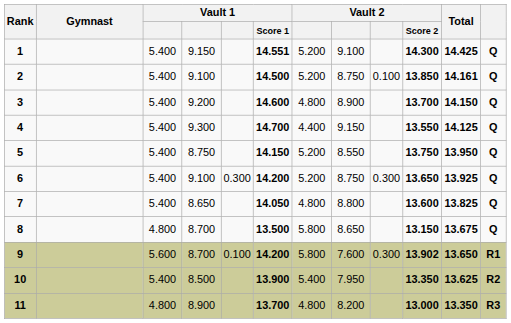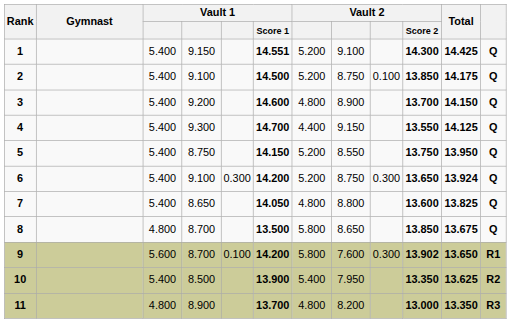2 | Total: 14.161 -> 14.175
6 | Total: 13.925 -> 13.924
8 | Vault 2 / Score 2: 13.150 -> 13.850
